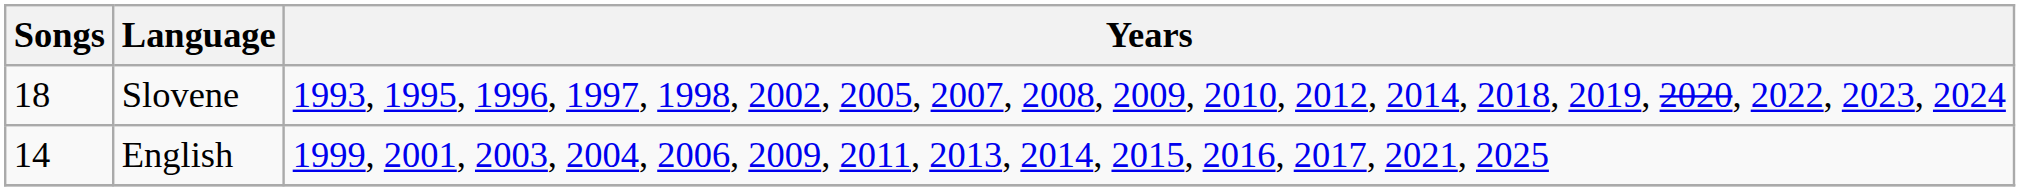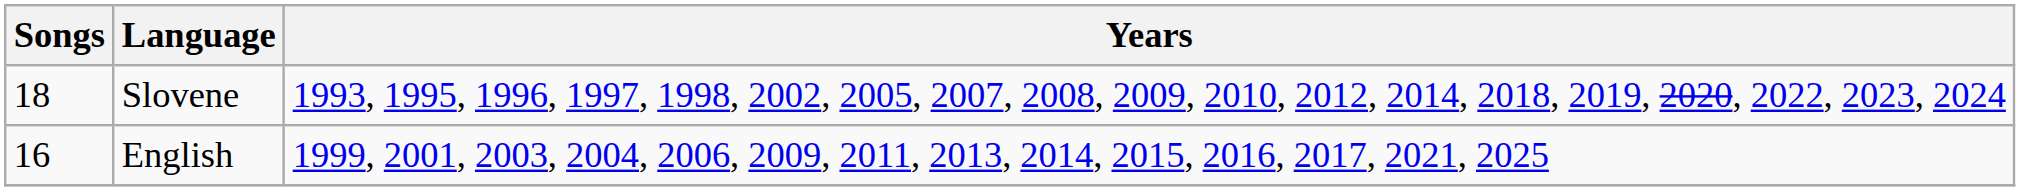English | Songs: 14 -> 16
